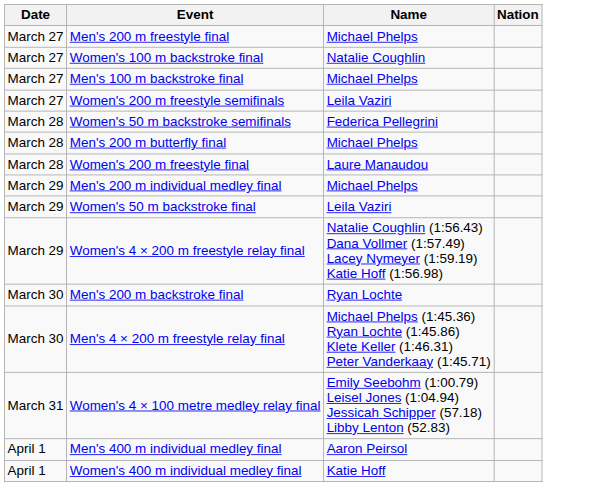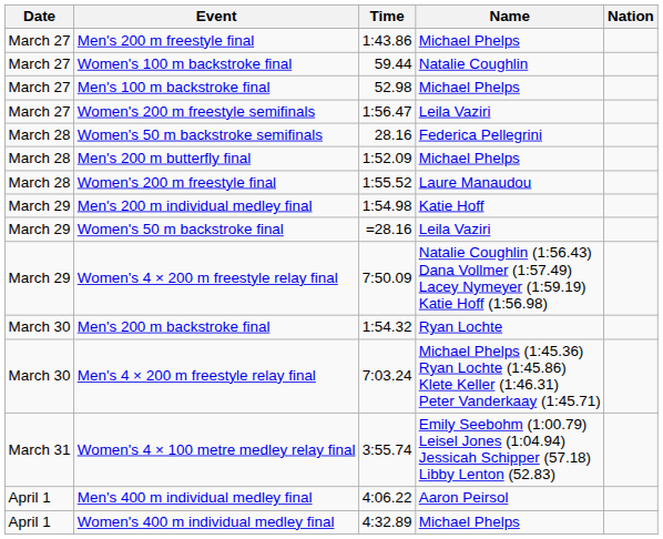+ column: Time | 1:43.86 | 59.44 | 52.98 | 1:56.47 | 28.16 | 1:52.09 | 1:55.52 | 1:54.98 | =28.16 | 7:50.09 | 1:54.32 | 7:03.24 | 3:55.74 | 4:06.22 | 4:32.89
Men's 200 m individual medley final | Name: Michael Phelps -> Katie Hoff
Women's 400 m individual medley final | Name: Katie Hoff -> Michael Phelps
